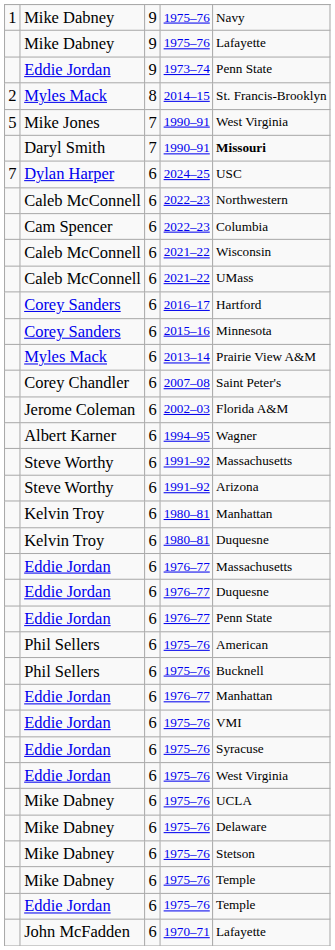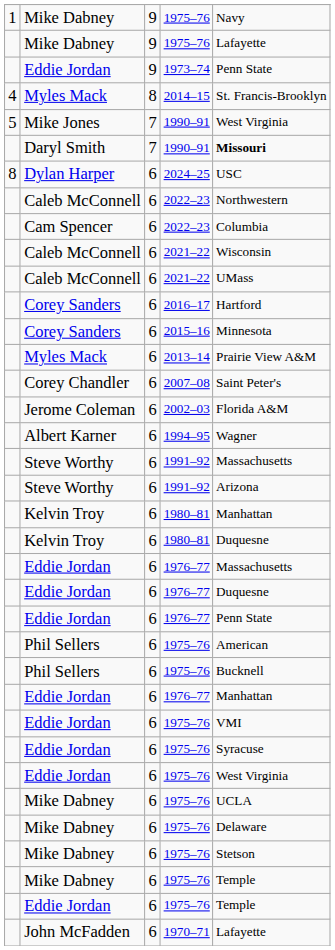2014–15 | column 1: 2 -> 4
2024–25 | column 1: 7 -> 8
